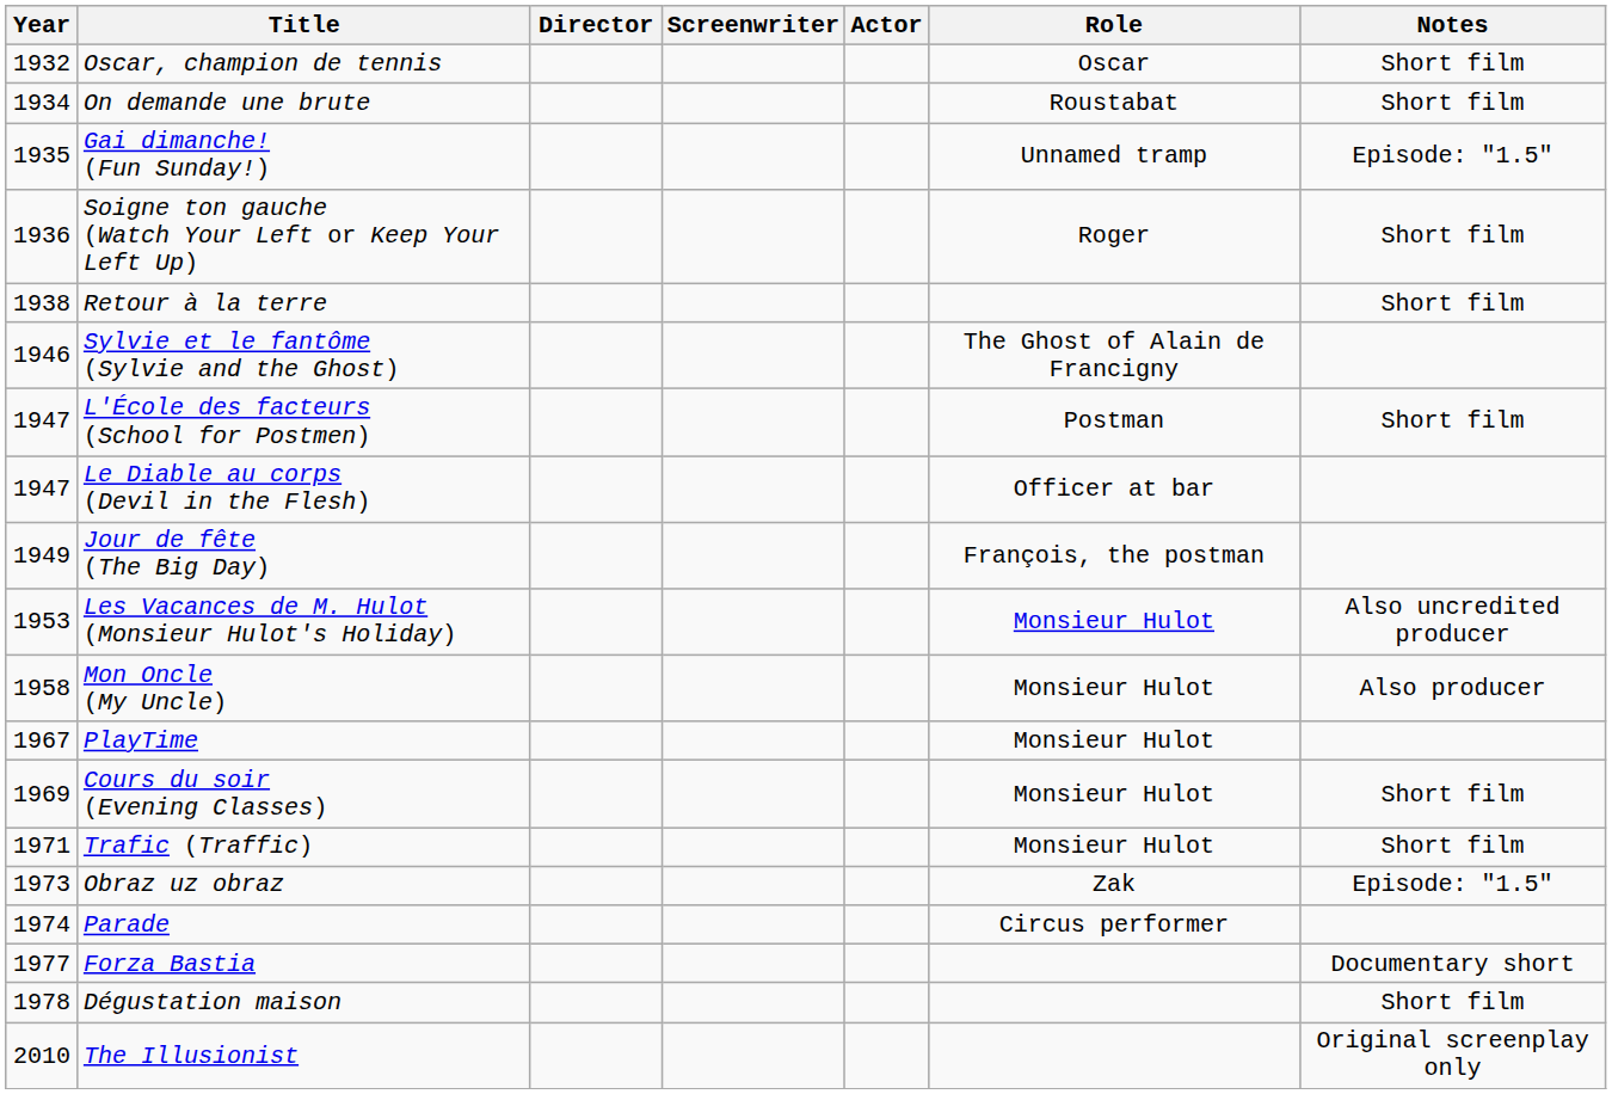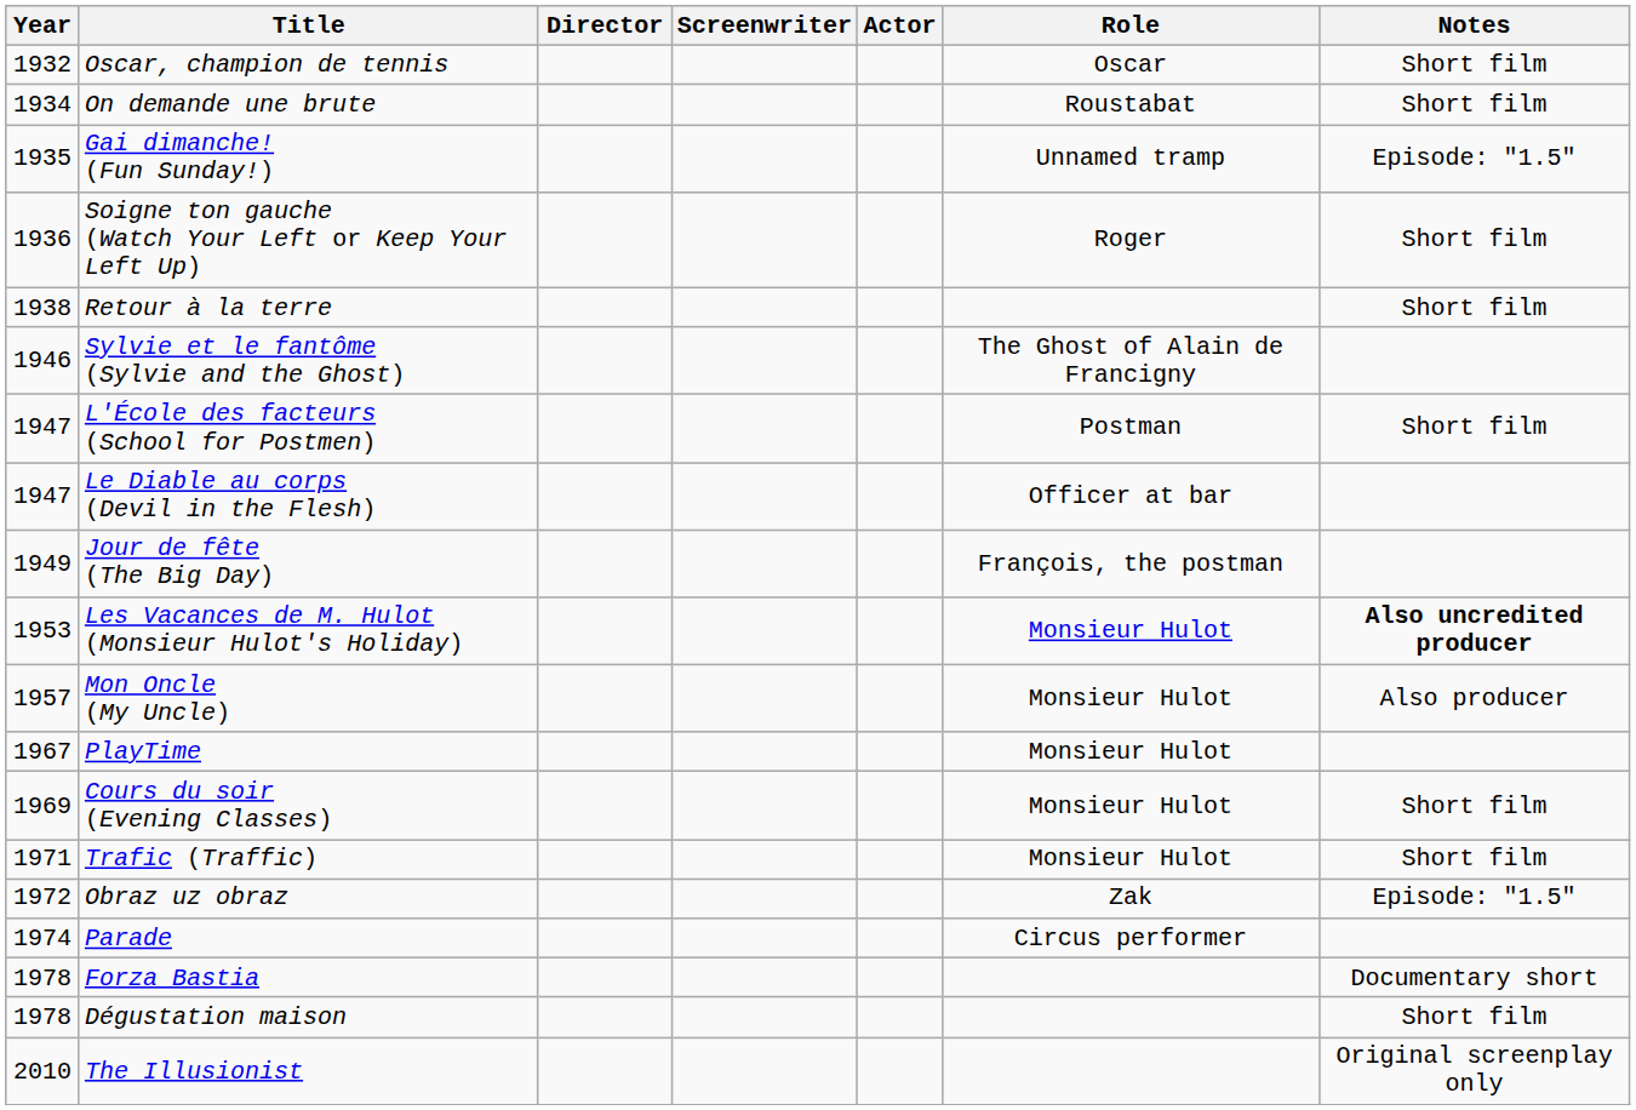Les Vacances de M. Hulot (Monsieur Hulot's Holiday) | Notes: normal -> bold
Mon Oncle (My Uncle) | Year: 1958 -> 1957
Obraz uz obraz | Year: 1973 -> 1972
Forza Bastia | Year: 1977 -> 1978
